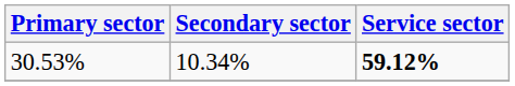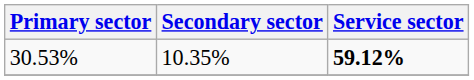30.53% | Secondary sector: 10.34% -> 10.35%
